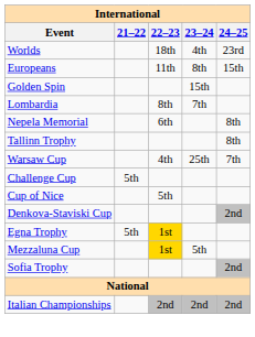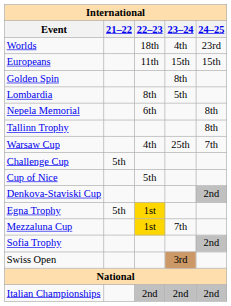Europeans | 23–24: 8th -> 15th
Golden Spin | 23–24: 15th -> 8th
Lombardia | 23–24: 7th -> 5th
Mezzaluna Cup | 23–24: 5th -> 7th
+ row: Swiss Open | 3rd
